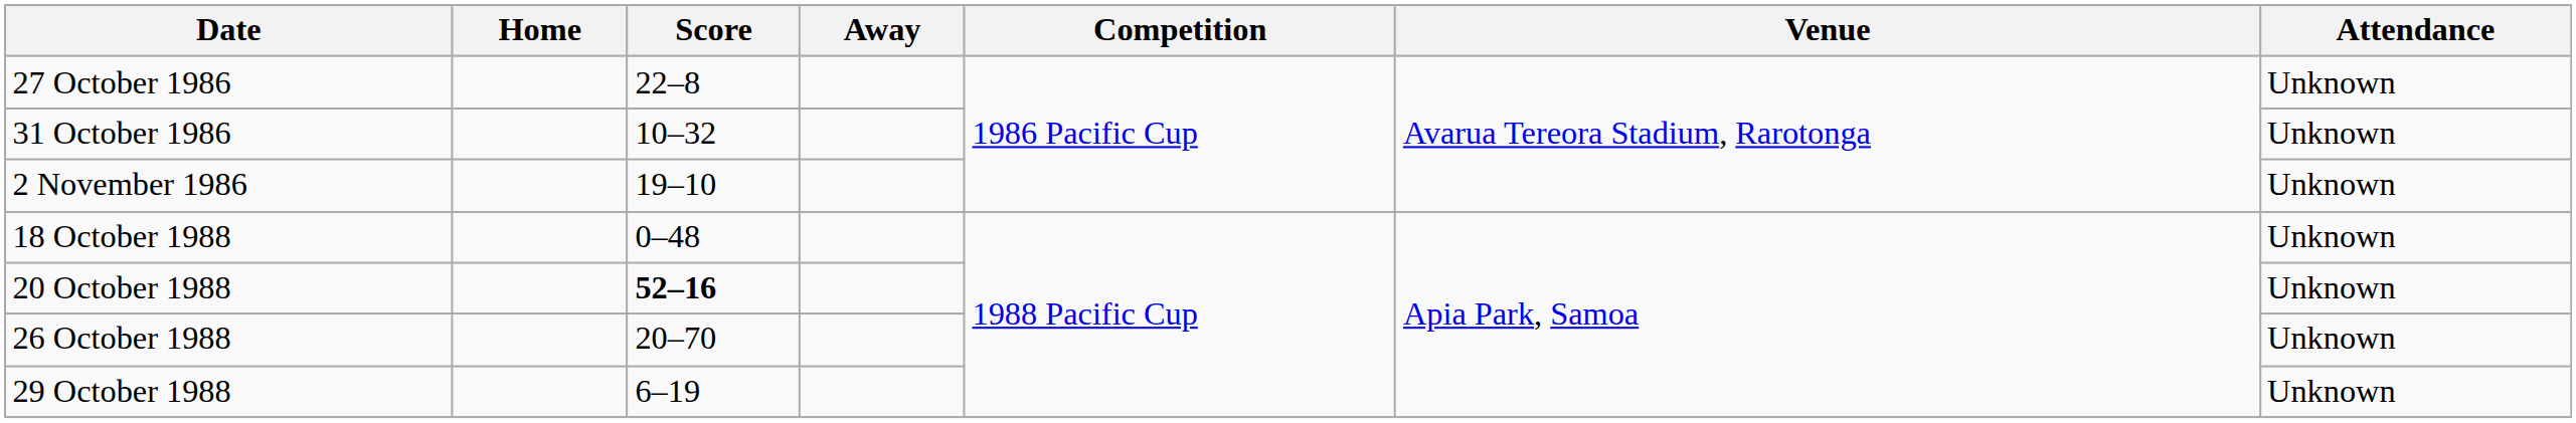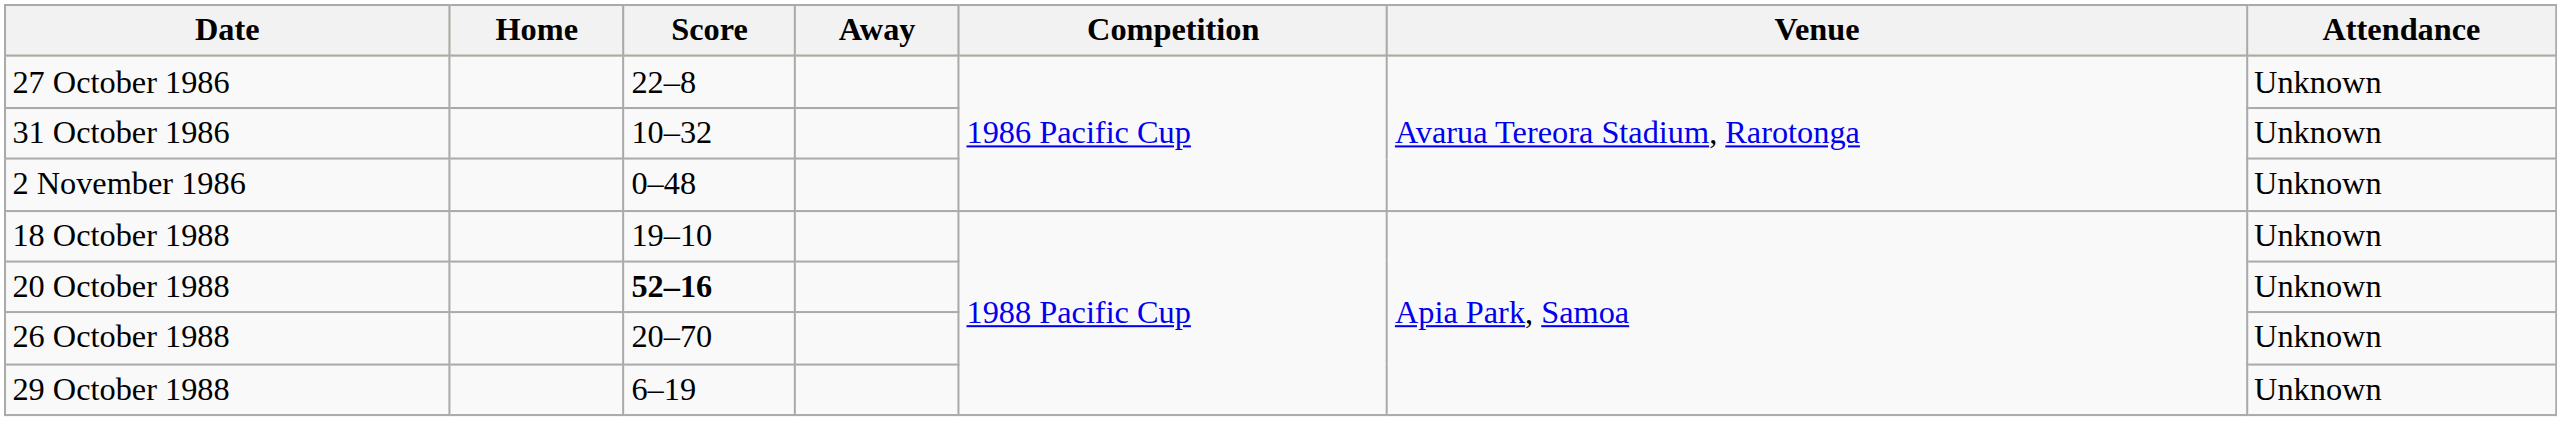2 November 1986 | Score: 19–10 -> 0–48
18 October 1988 | Score: 0–48 -> 19–10
